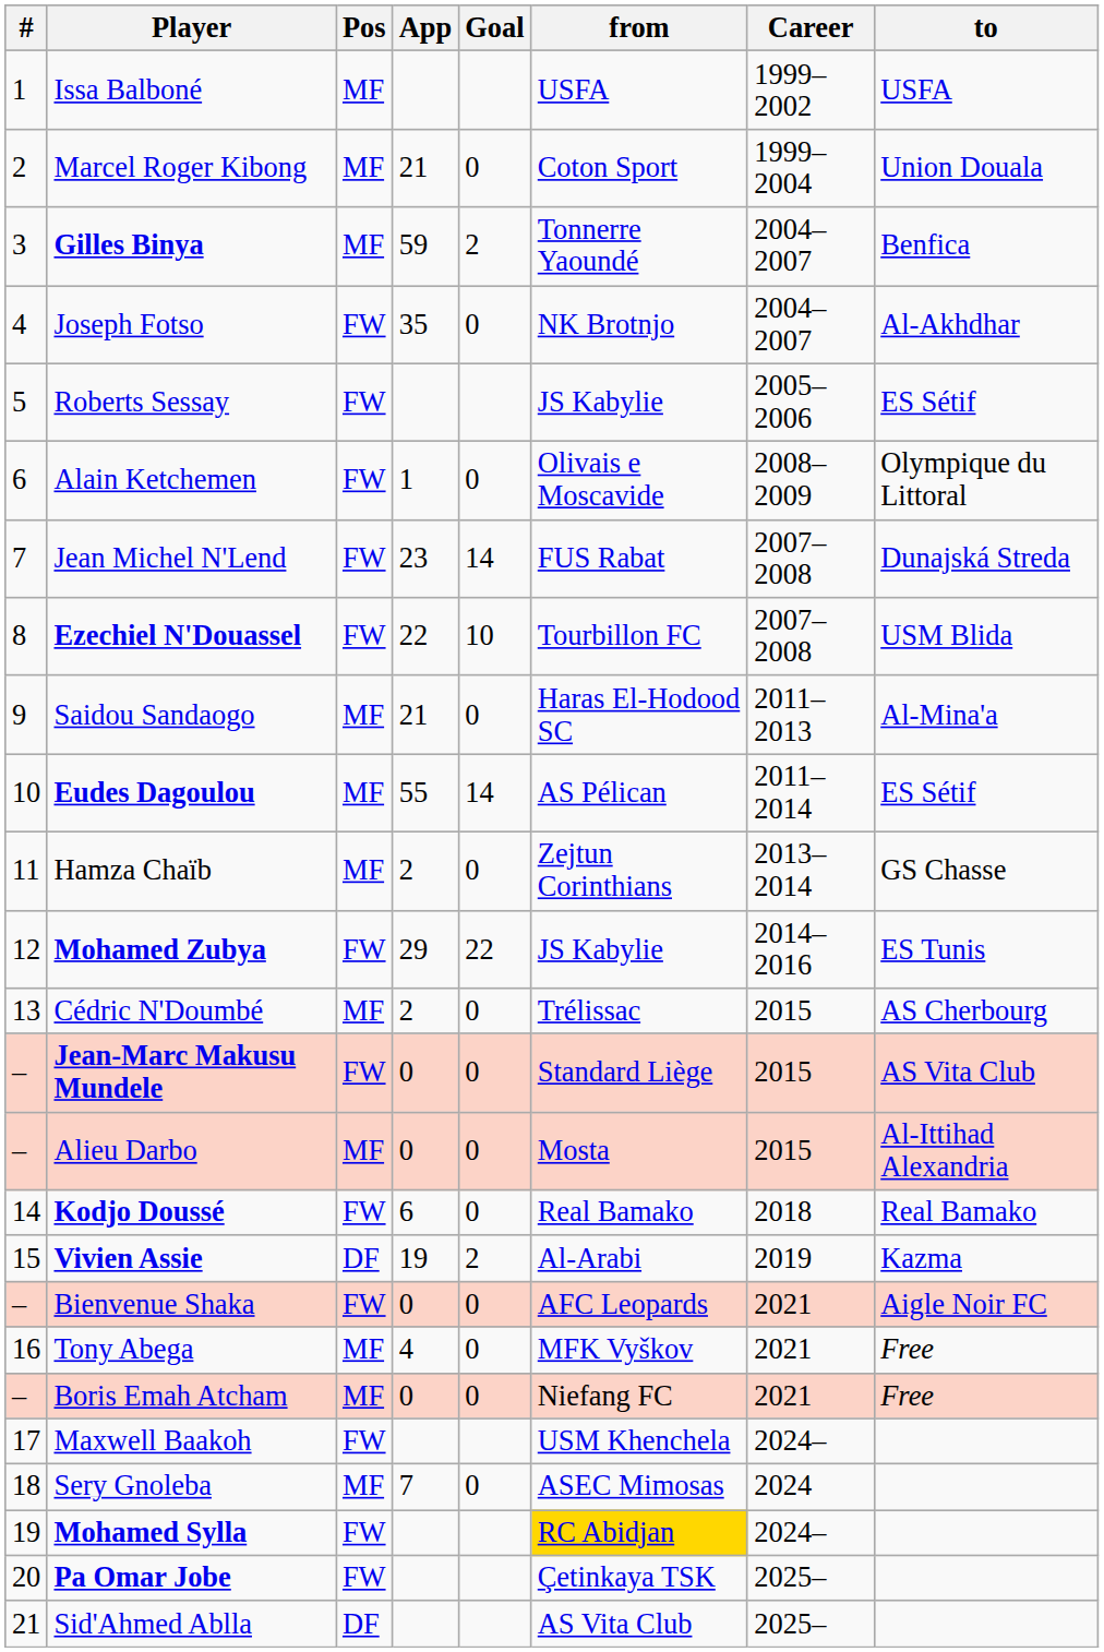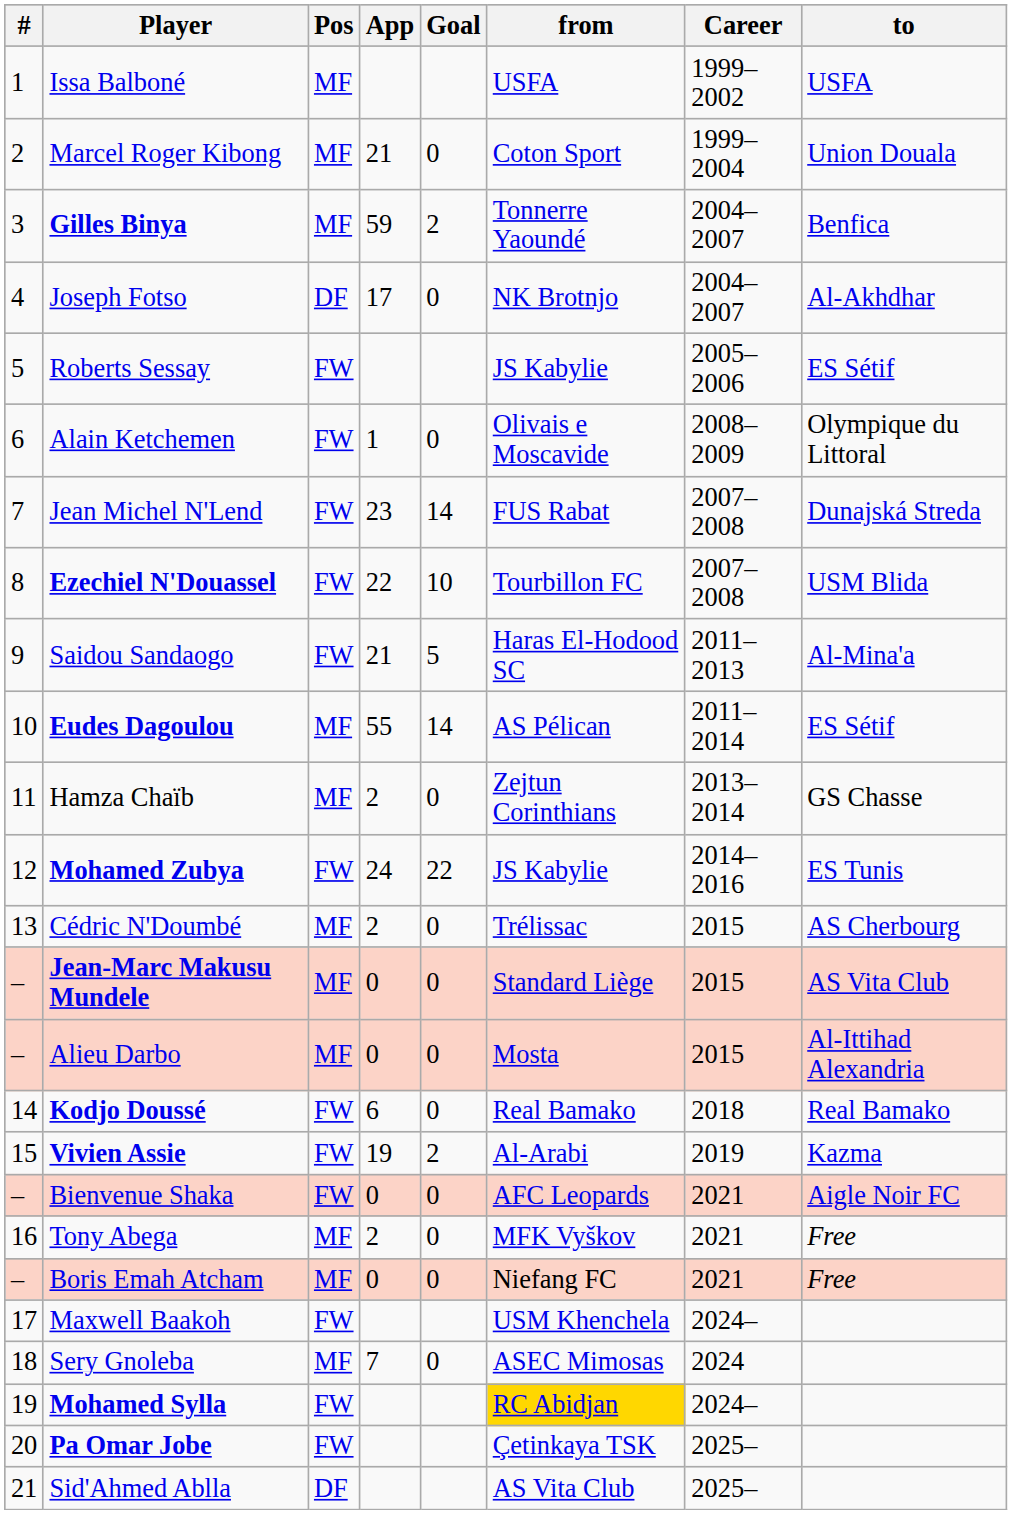Joseph Fotso | Pos: FW -> DF
Joseph Fotso | App: 35 -> 17
Saidou Sandaogo | Pos: MF -> FW
Saidou Sandaogo | Goal: 0 -> 5
Mohamed Zubya | App: 29 -> 24
Jean-Marc Makusu Mundele | Pos: FW -> MF
Vivien Assie | Pos: DF -> FW
Tony Abega | App: 4 -> 2
